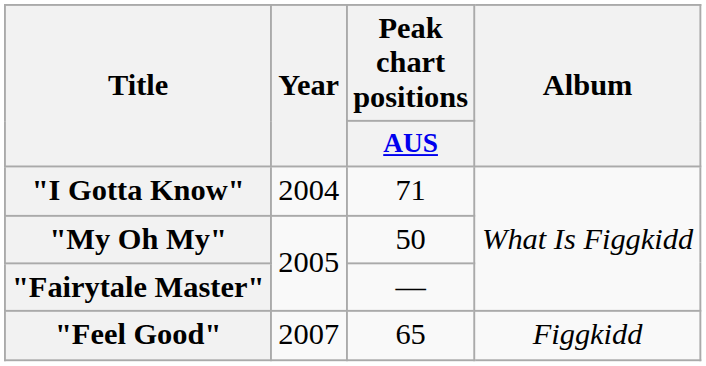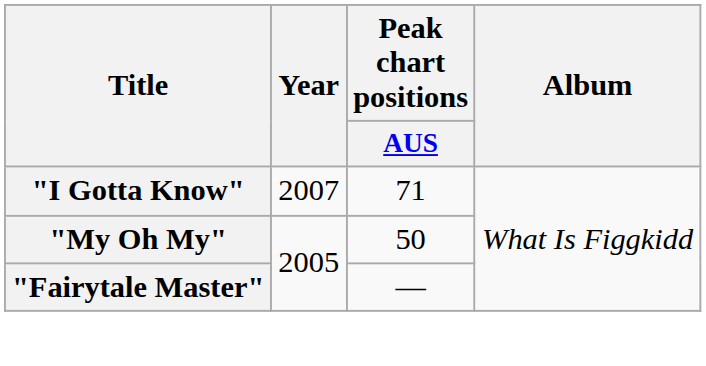"I Gotta Know" | Year: 2004 -> 2007
- row: "Feel Good" | 2007 | 65 | Figgkidd
